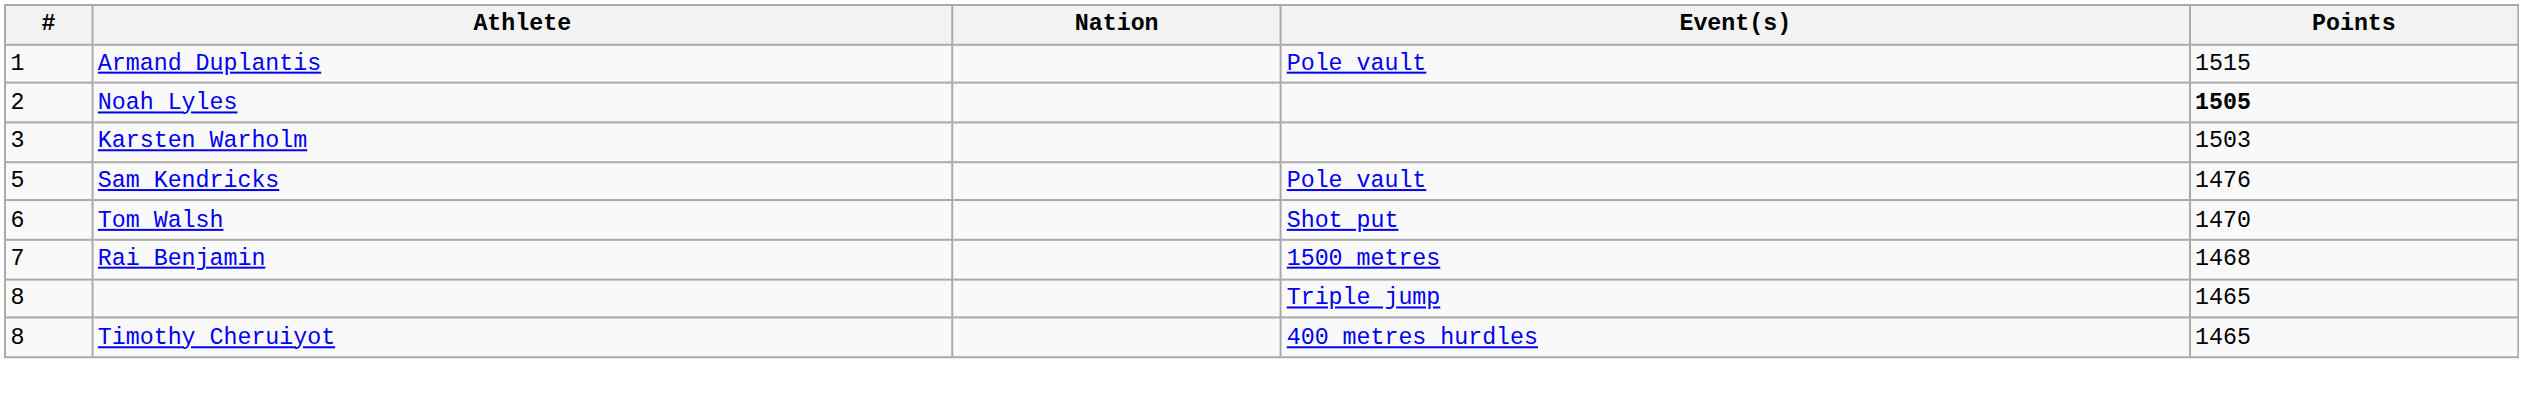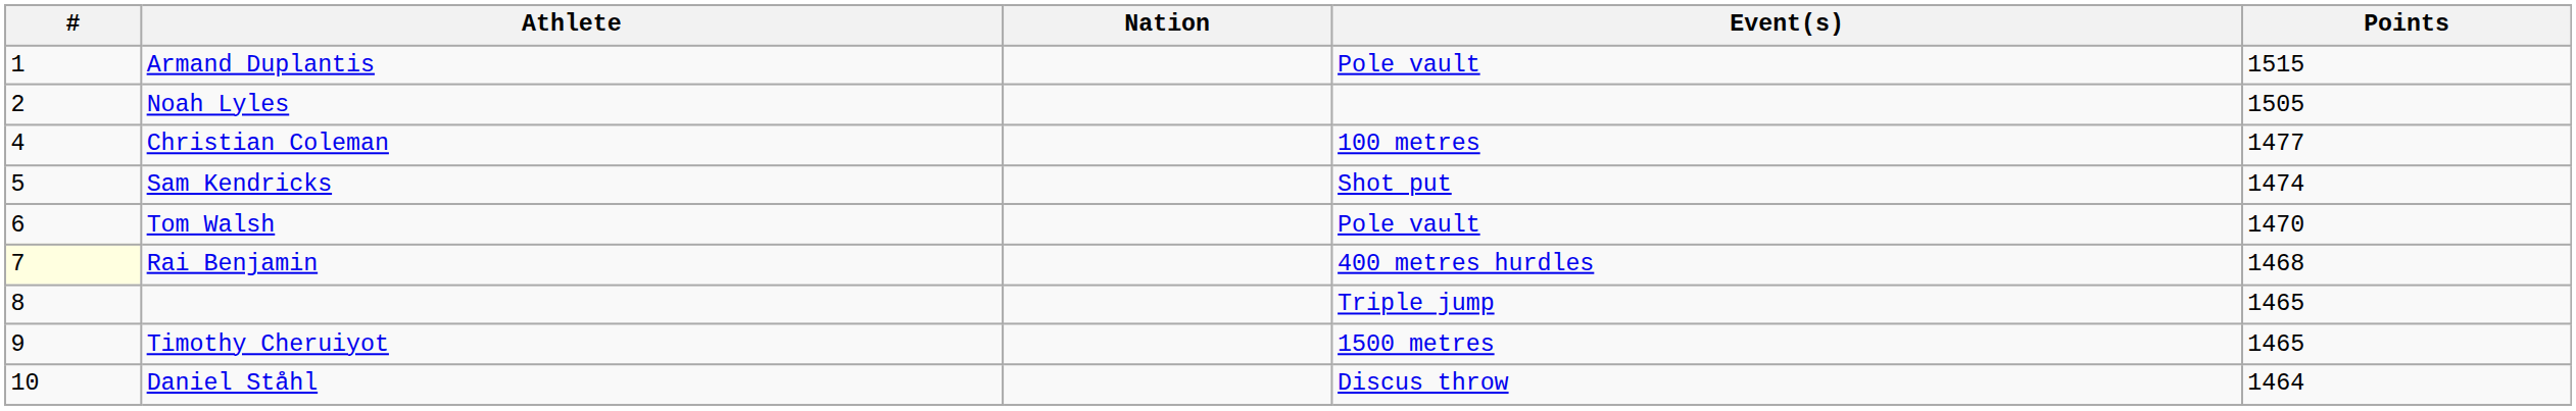Noah Lyles | Points: bold -> normal
- row: 3 | Karsten Warholm | 1503
+ row: 4 | Christian Coleman | 100 metres | 1477
Sam Kendricks | Event(s): Pole vault -> Shot put
Sam Kendricks | Points: 1476 -> 1474
Tom Walsh | Event(s): Shot put -> Pole vault
Rai Benjamin | #: no background -> lightyellow background
Rai Benjamin | Event(s): 1500 metres -> 400 metres hurdles
Timothy Cheruiyot | #: 8 -> 9
Timothy Cheruiyot | Event(s): 400 metres hurdles -> 1500 metres
+ row: 10 | Daniel Ståhl | Discus throw | 1464
